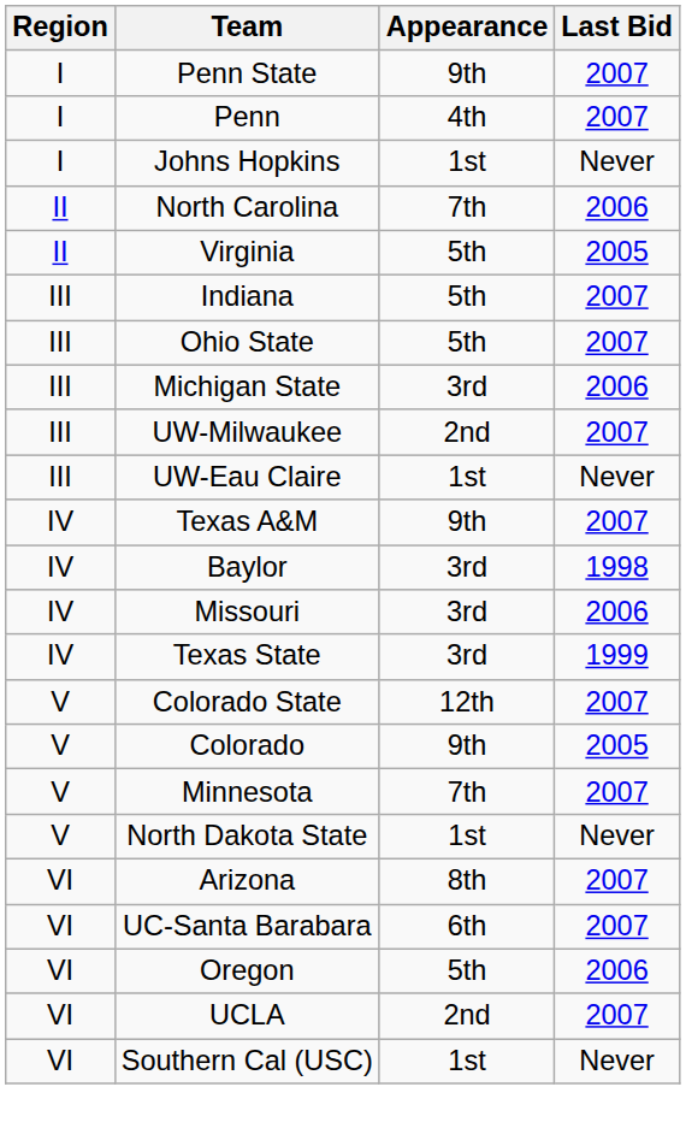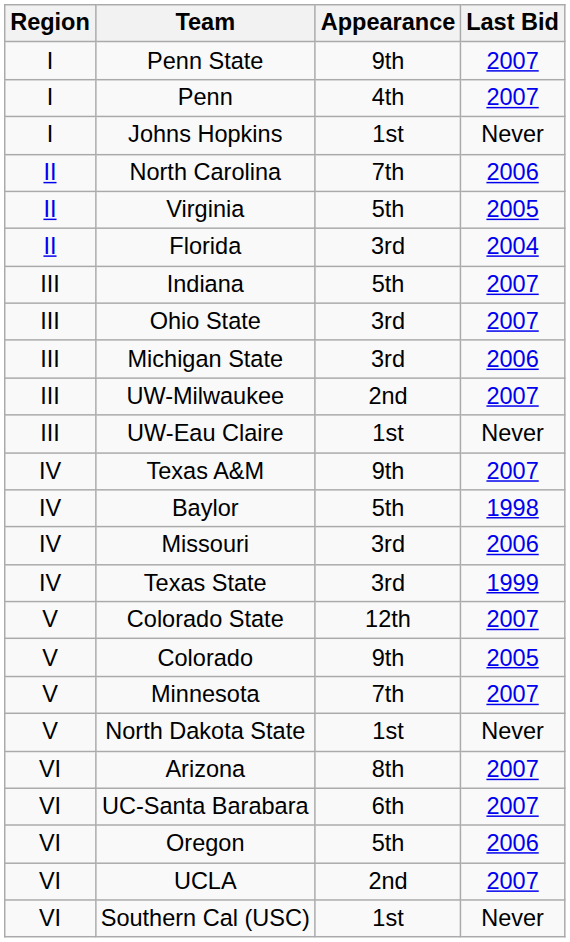+ row: II | Florida | 3rd | 2004
Ohio State | Appearance: 5th -> 3rd
Baylor | Appearance: 3rd -> 5th
